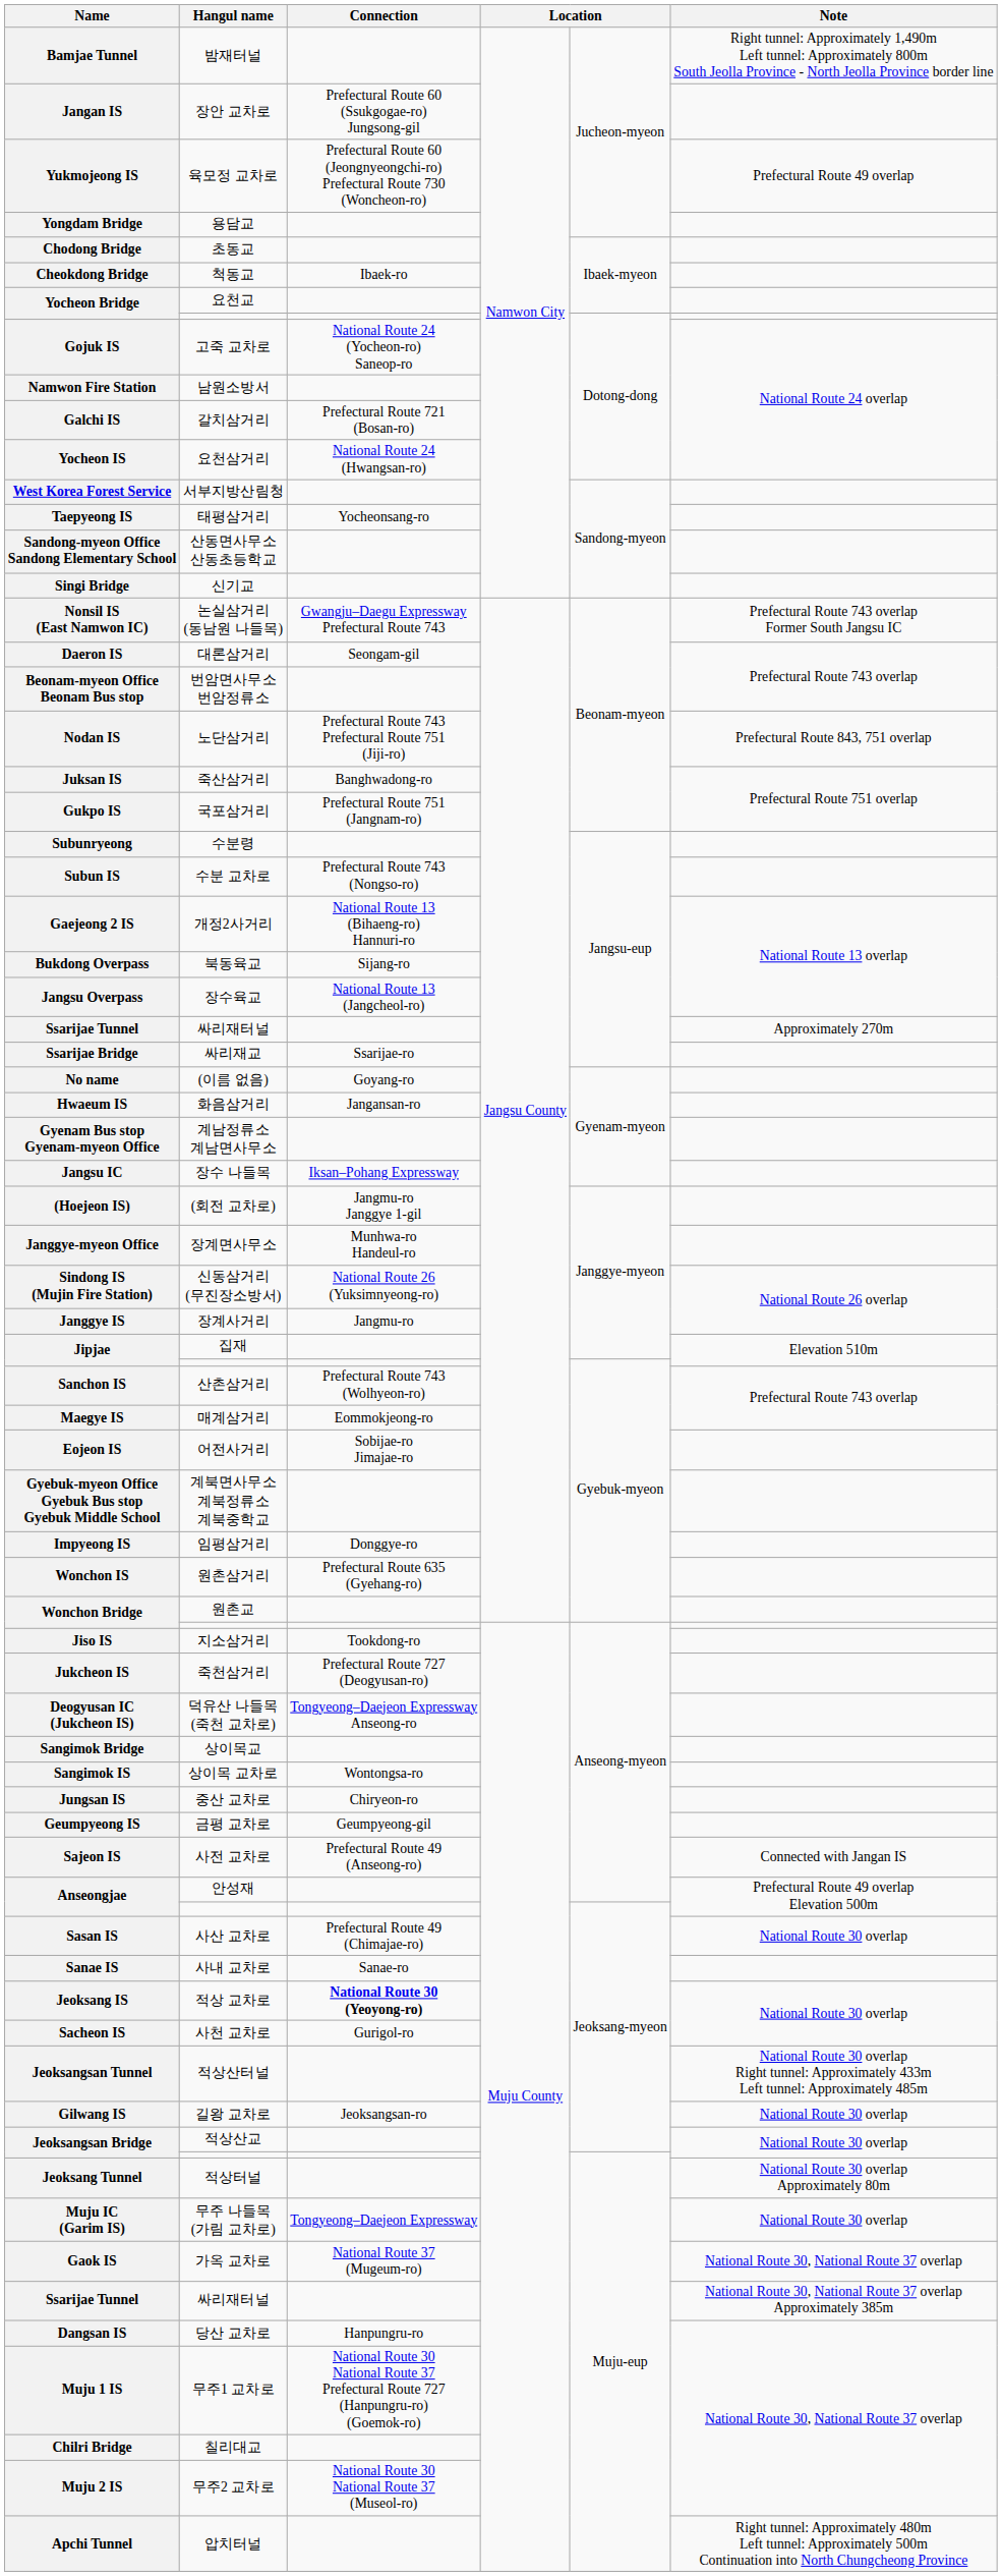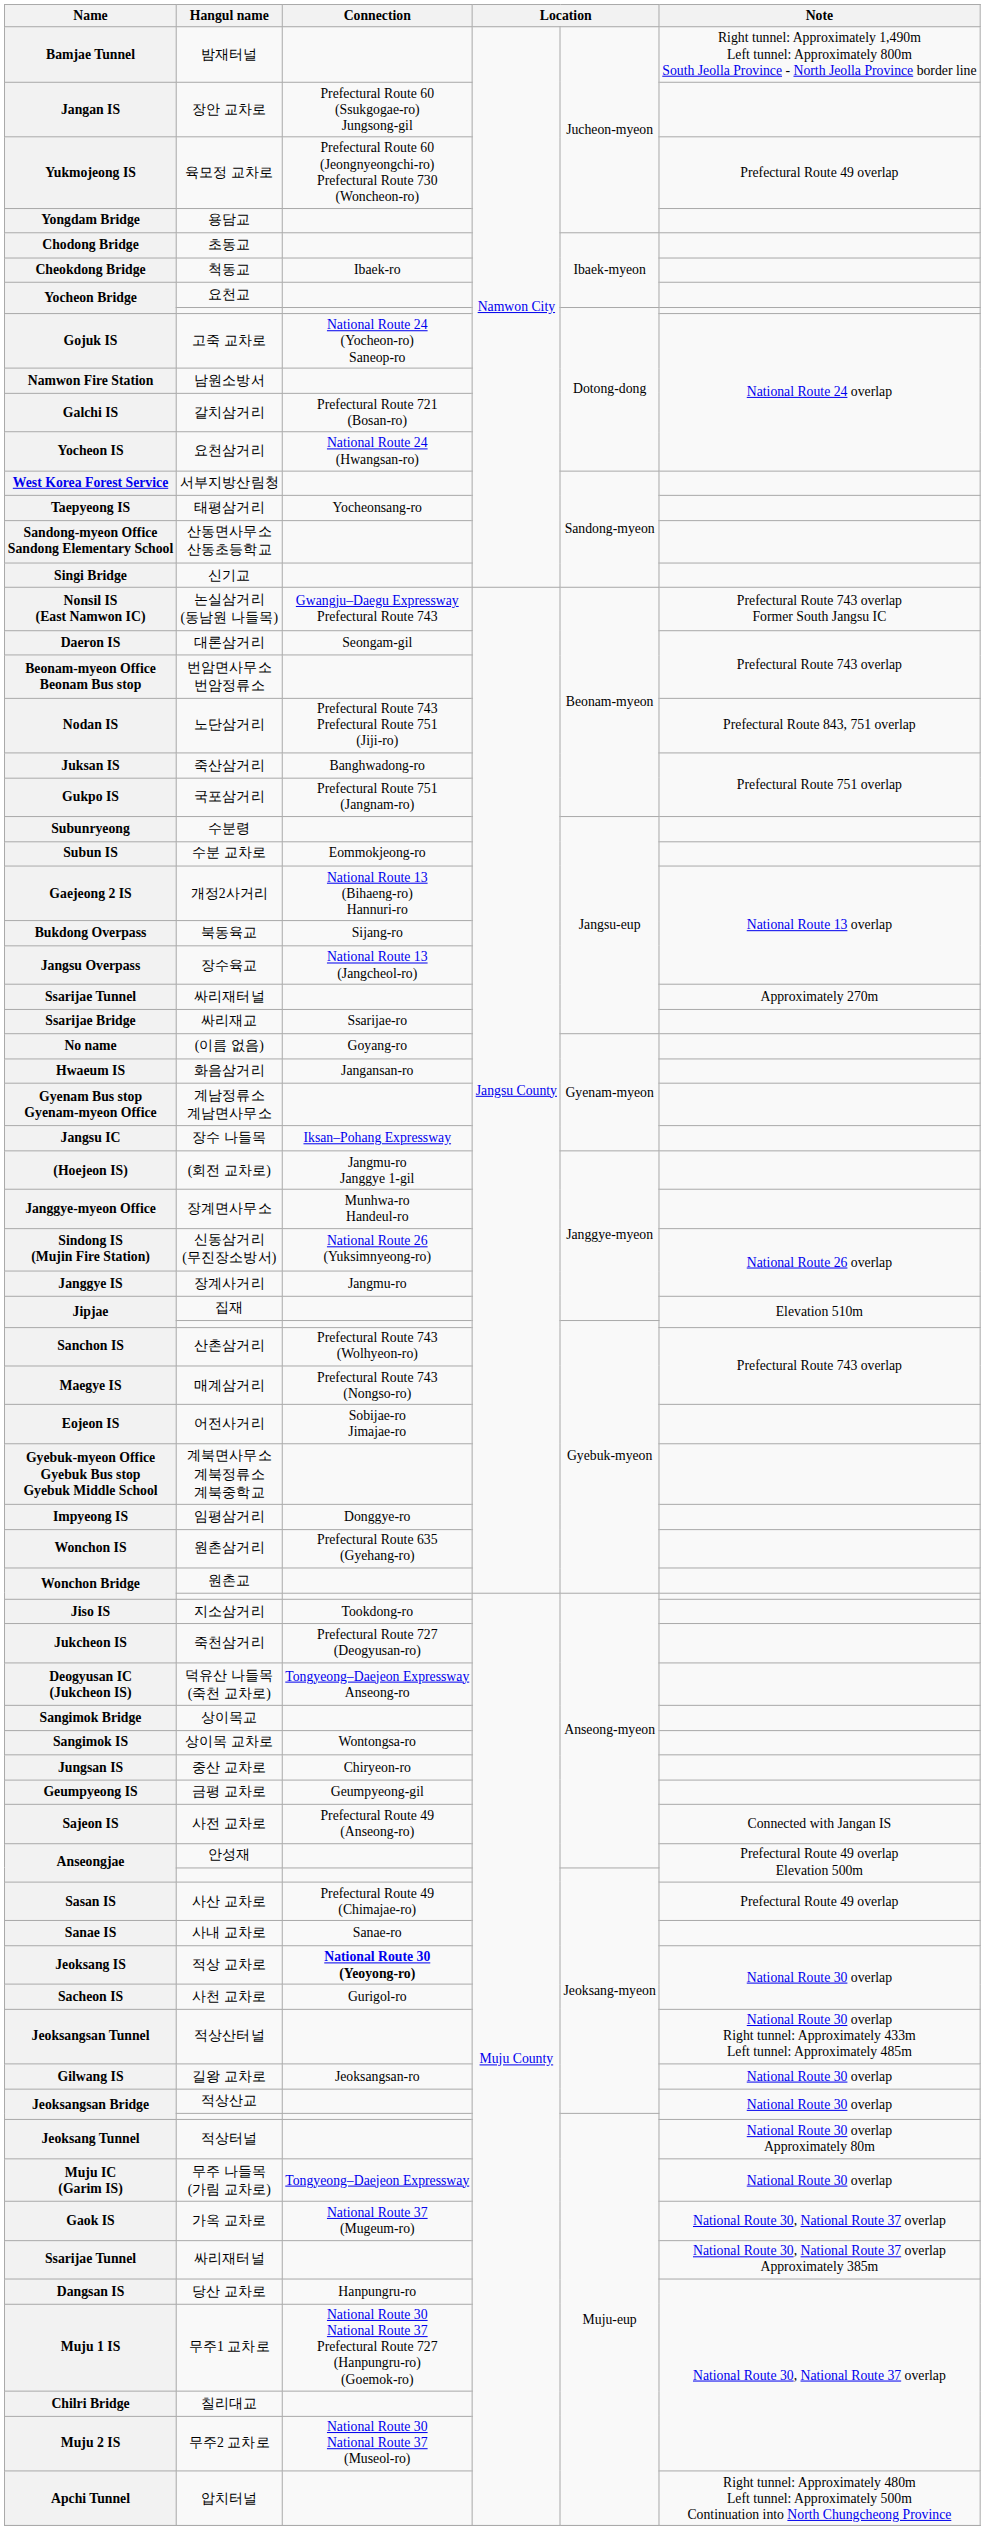Subun IS | Connection: Prefectural Route 743 (Nongso-ro) -> Eommokjeong-ro
Maegye IS | Connection: Eommokjeong-ro -> Prefectural Route 743 (Nongso-ro)
Sasan IS | Note: National Route 30 overlap -> Prefectural Route 49 overlap
